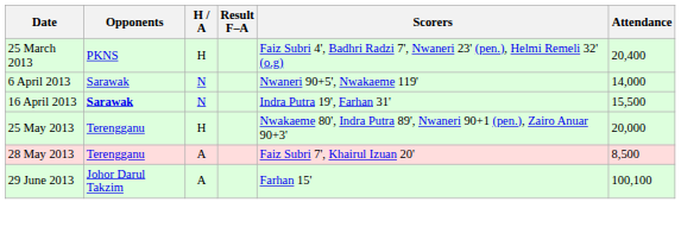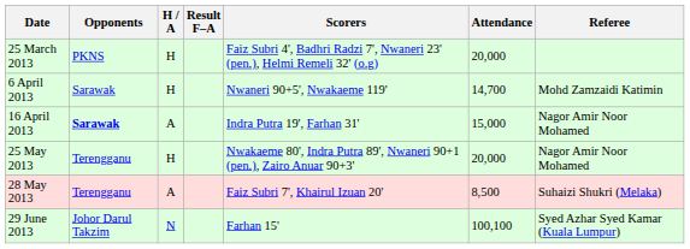+ column: Referee | Mohd Zamzaidi Katimin | Nagor Amir Noor Mohamed | Nagor Amir Noor Mohamed | Suhaizi Shukri (Melaka) | Syed Azhar Syed Kamar (Kuala Lumpur)
25 March 2013 | Attendance: 20,400 -> 20,000
6 April 2013 | H / A: N -> H
6 April 2013 | Attendance: 14,000 -> 14,700
16 April 2013 | H / A: N -> A
16 April 2013 | Attendance: 15,500 -> 15,000
29 June 2013 | H / A: A -> N
